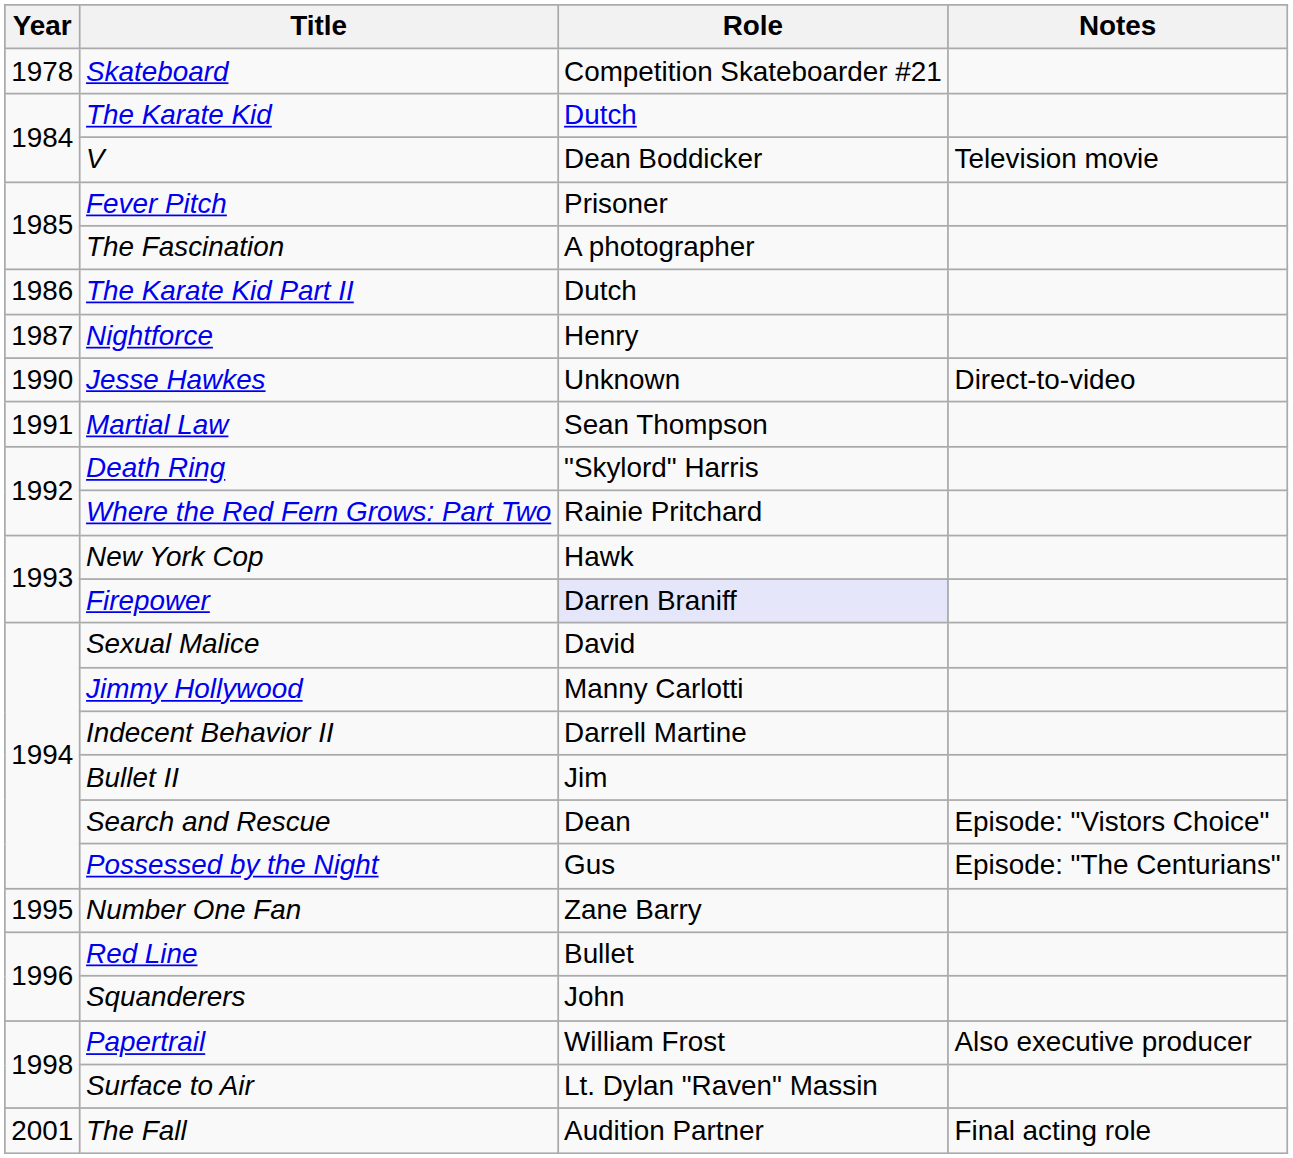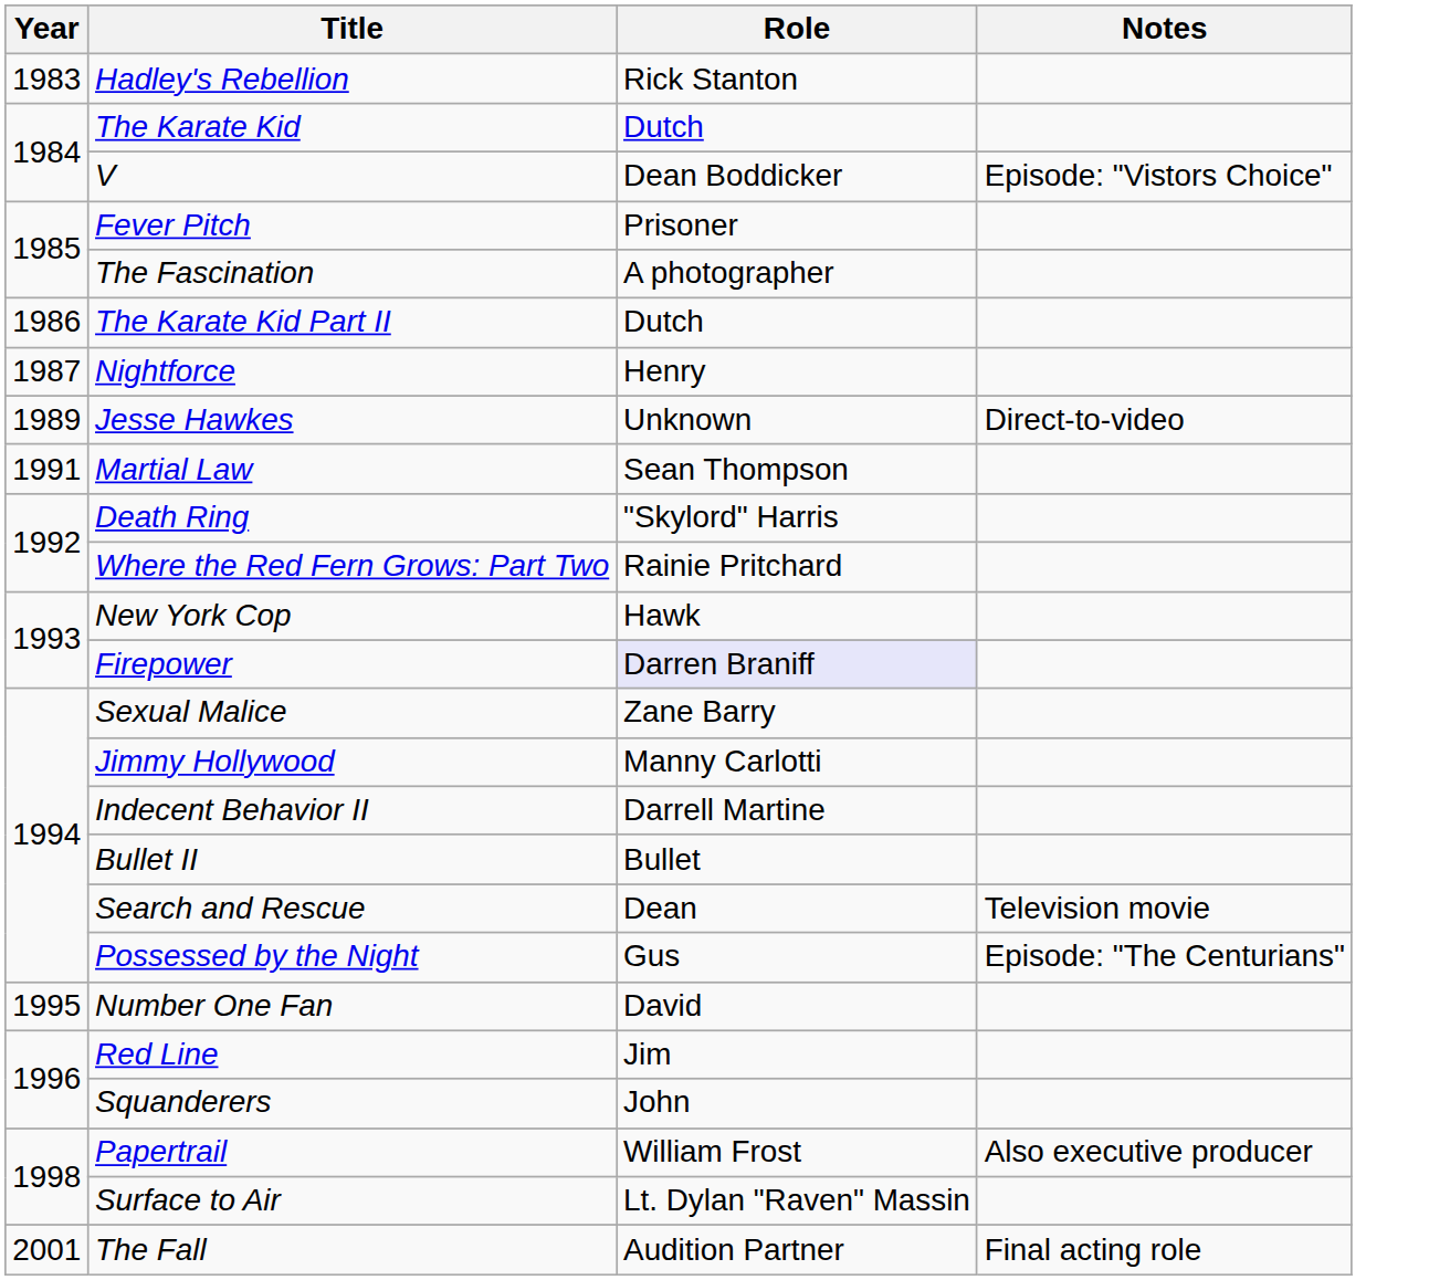- row: 1978 | Skateboard | Competition Skateboarder #21
+ row: 1983 | Hadley's Rebellion | Rick Stanton
V | Notes: Television movie -> Episode: "Vistors Choice"
Jesse Hawkes | Year: 1990 -> 1989
Sexual Malice | Role: David -> Zane Barry
Bullet II | Role: Jim -> Bullet
Search and Rescue | Notes: Episode: "Vistors Choice" -> Television movie
Number One Fan | Role: Zane Barry -> David
Red Line | Role: Bullet -> Jim
